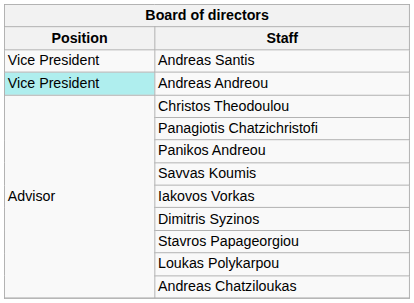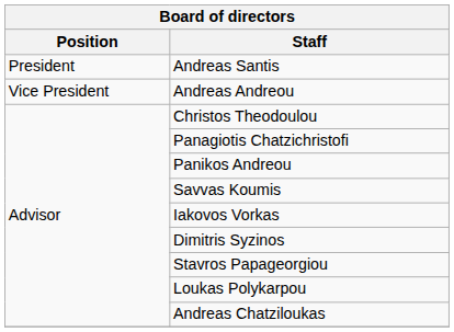Andreas Santis | Position: Vice President -> President
Andreas Andreou | Position: paleturquoise background -> no background
